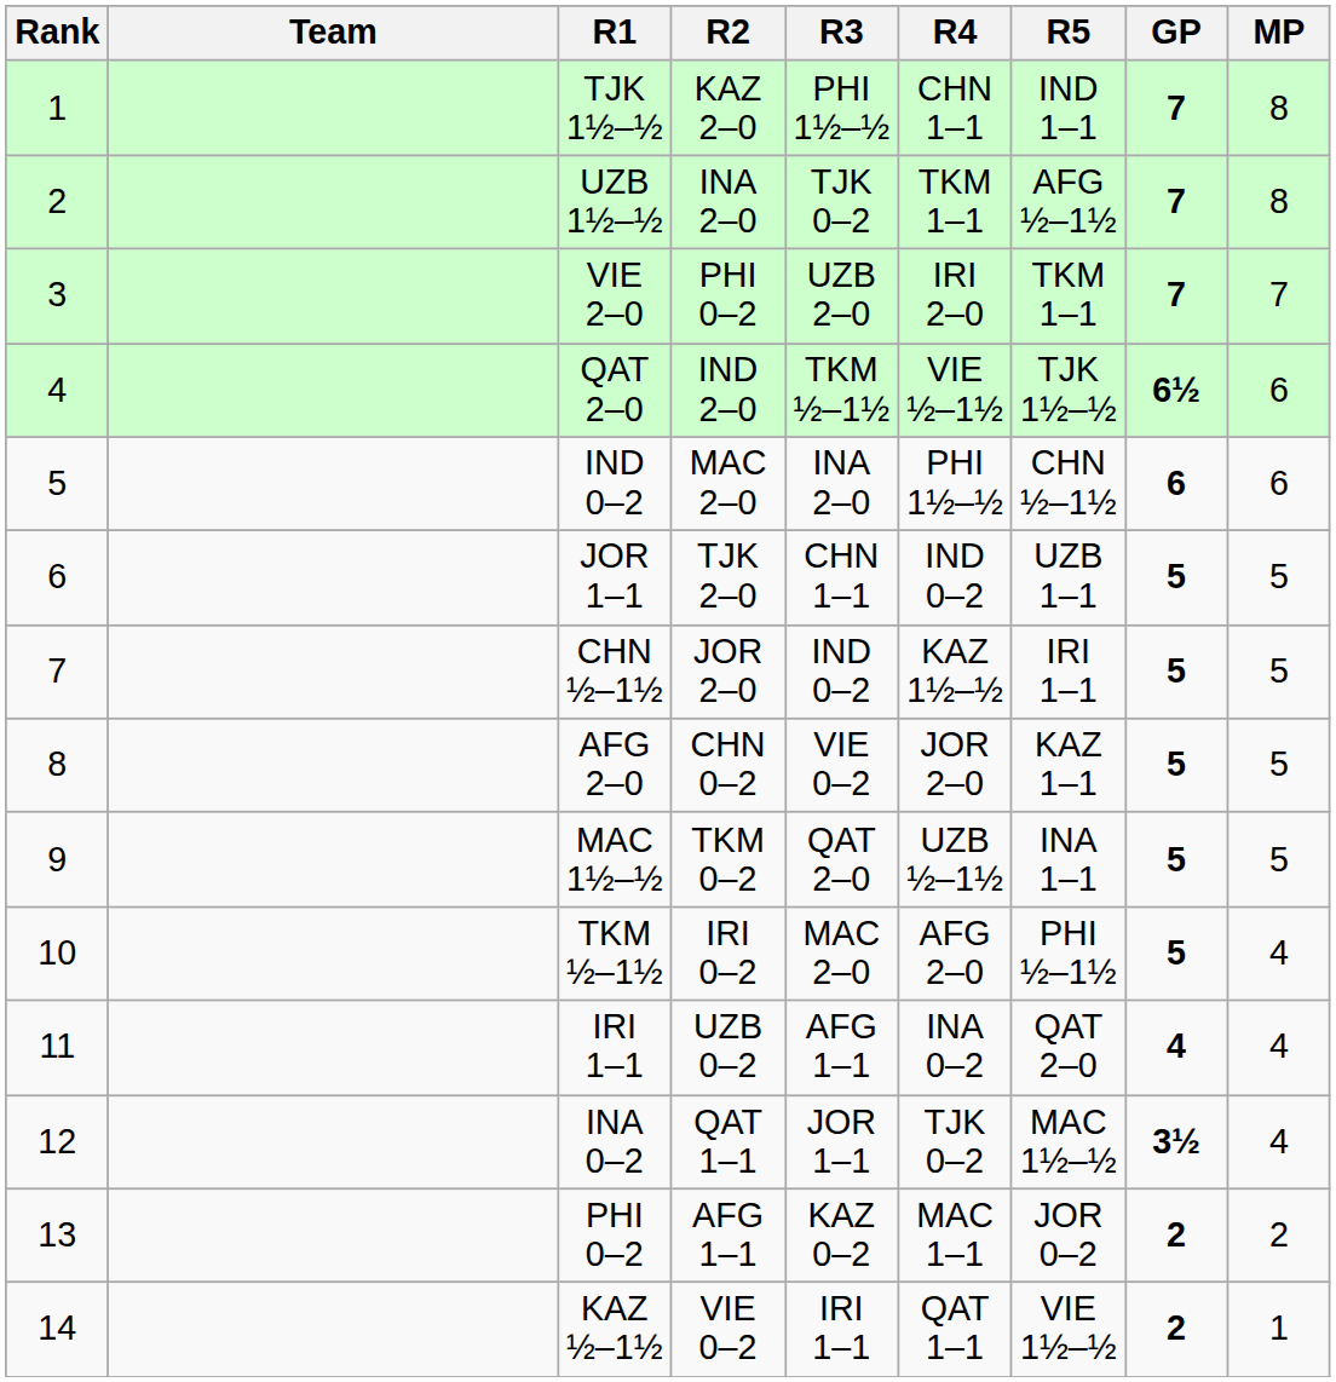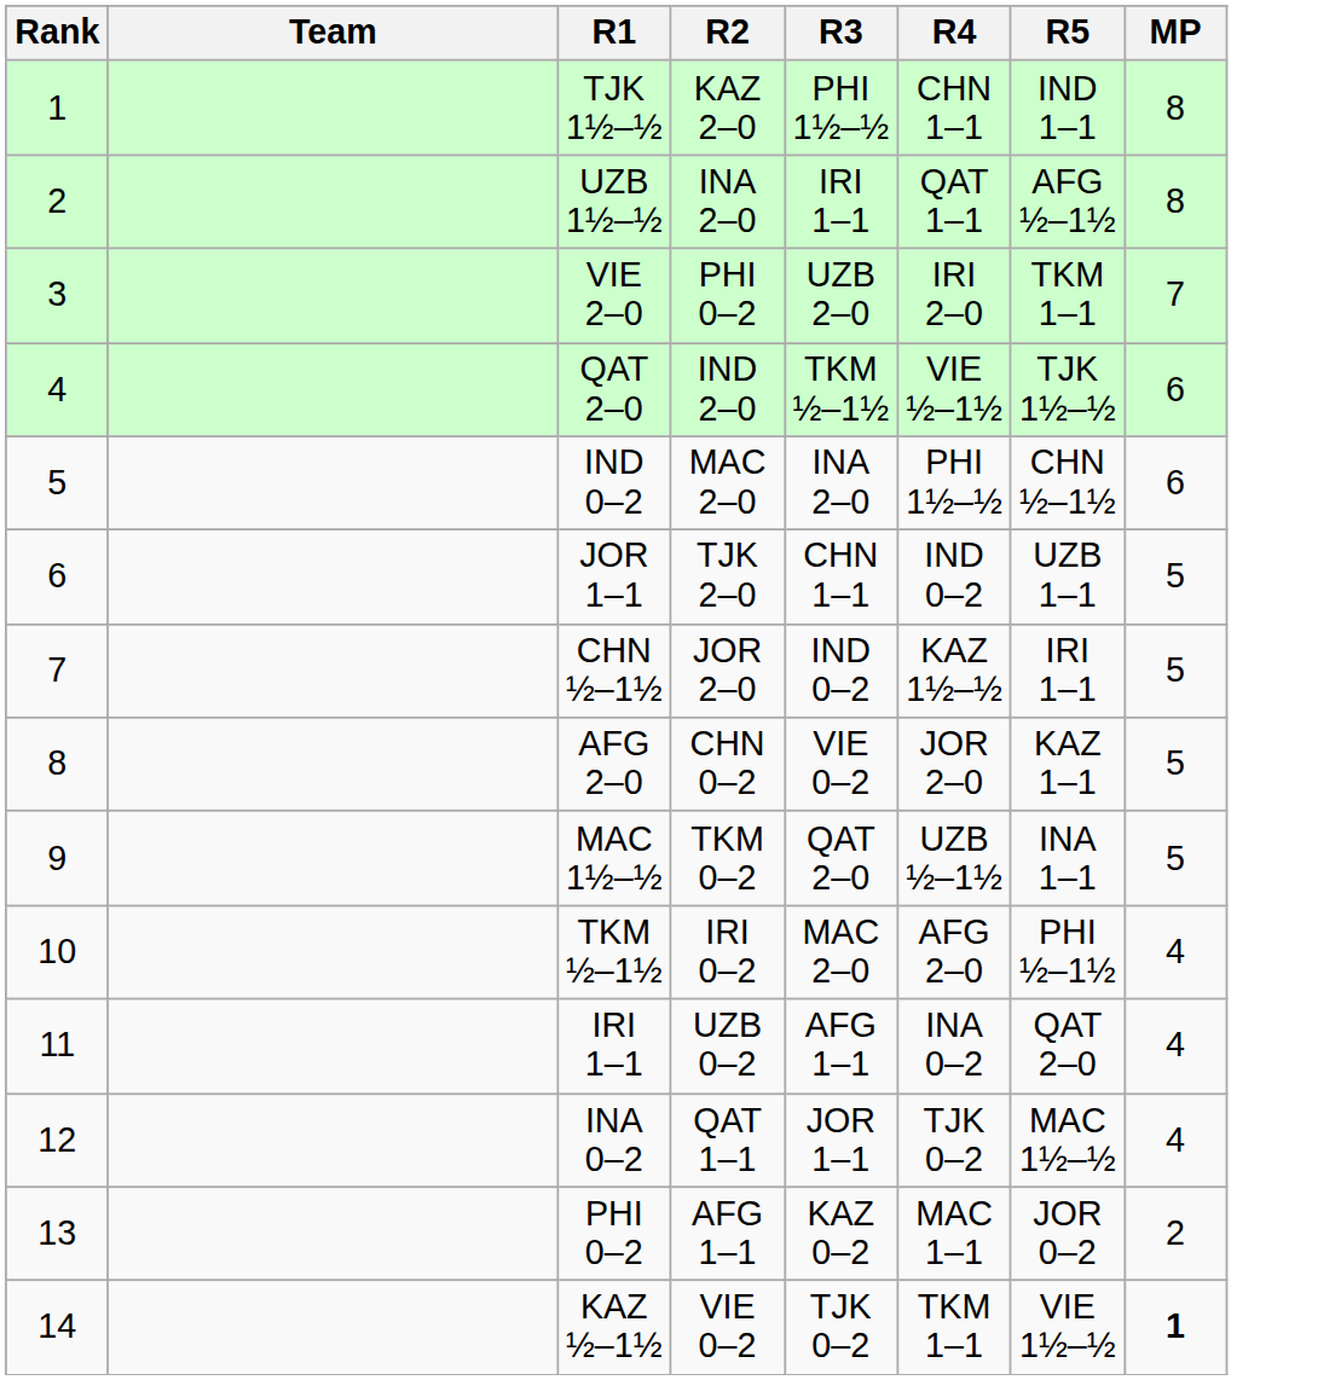- column: GP | 7 | 7 | 7 | 6½ | 6 | 5 | 5 | 5 | 5 | 5 | 4 | 3½ | 2 | 2
UZB 1½–½ | R3: TJK 0–2 -> IRI 1–1
UZB 1½–½ | R4: TKM 1–1 -> QAT 1–1
KAZ ½–1½ | R3: IRI 1–1 -> TJK 0–2
KAZ ½–1½ | R4: QAT 1–1 -> TKM 1–1
KAZ ½–1½ | MP: normal -> bold
